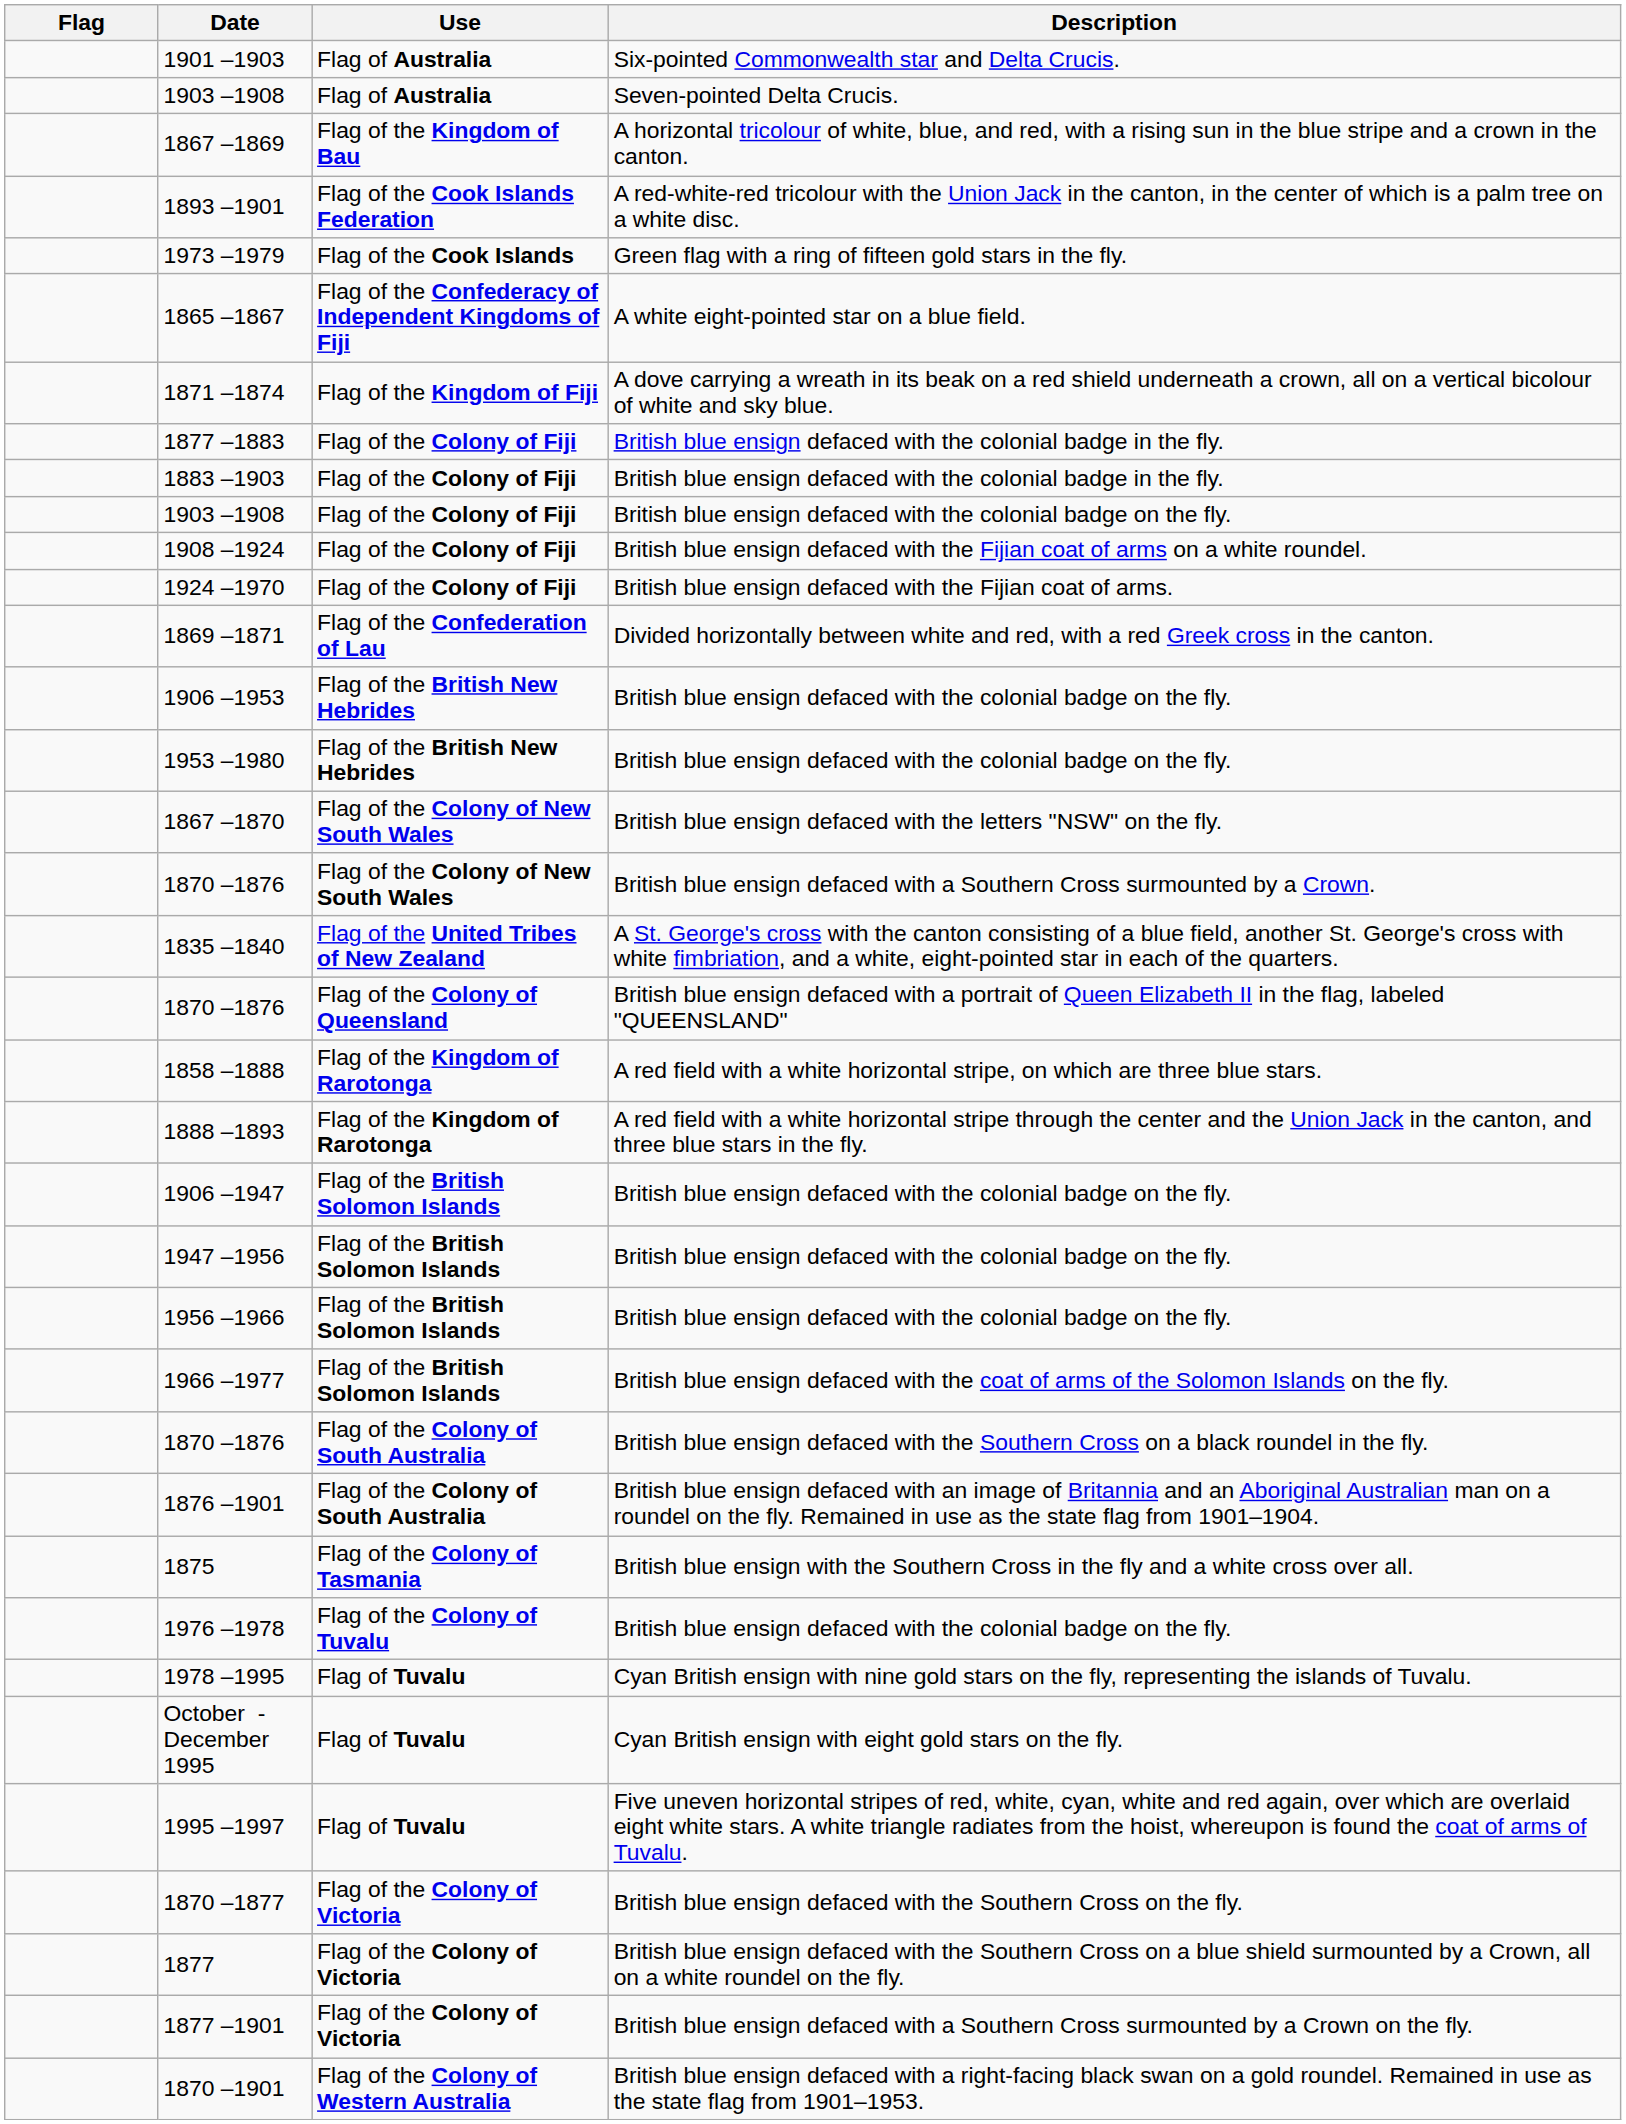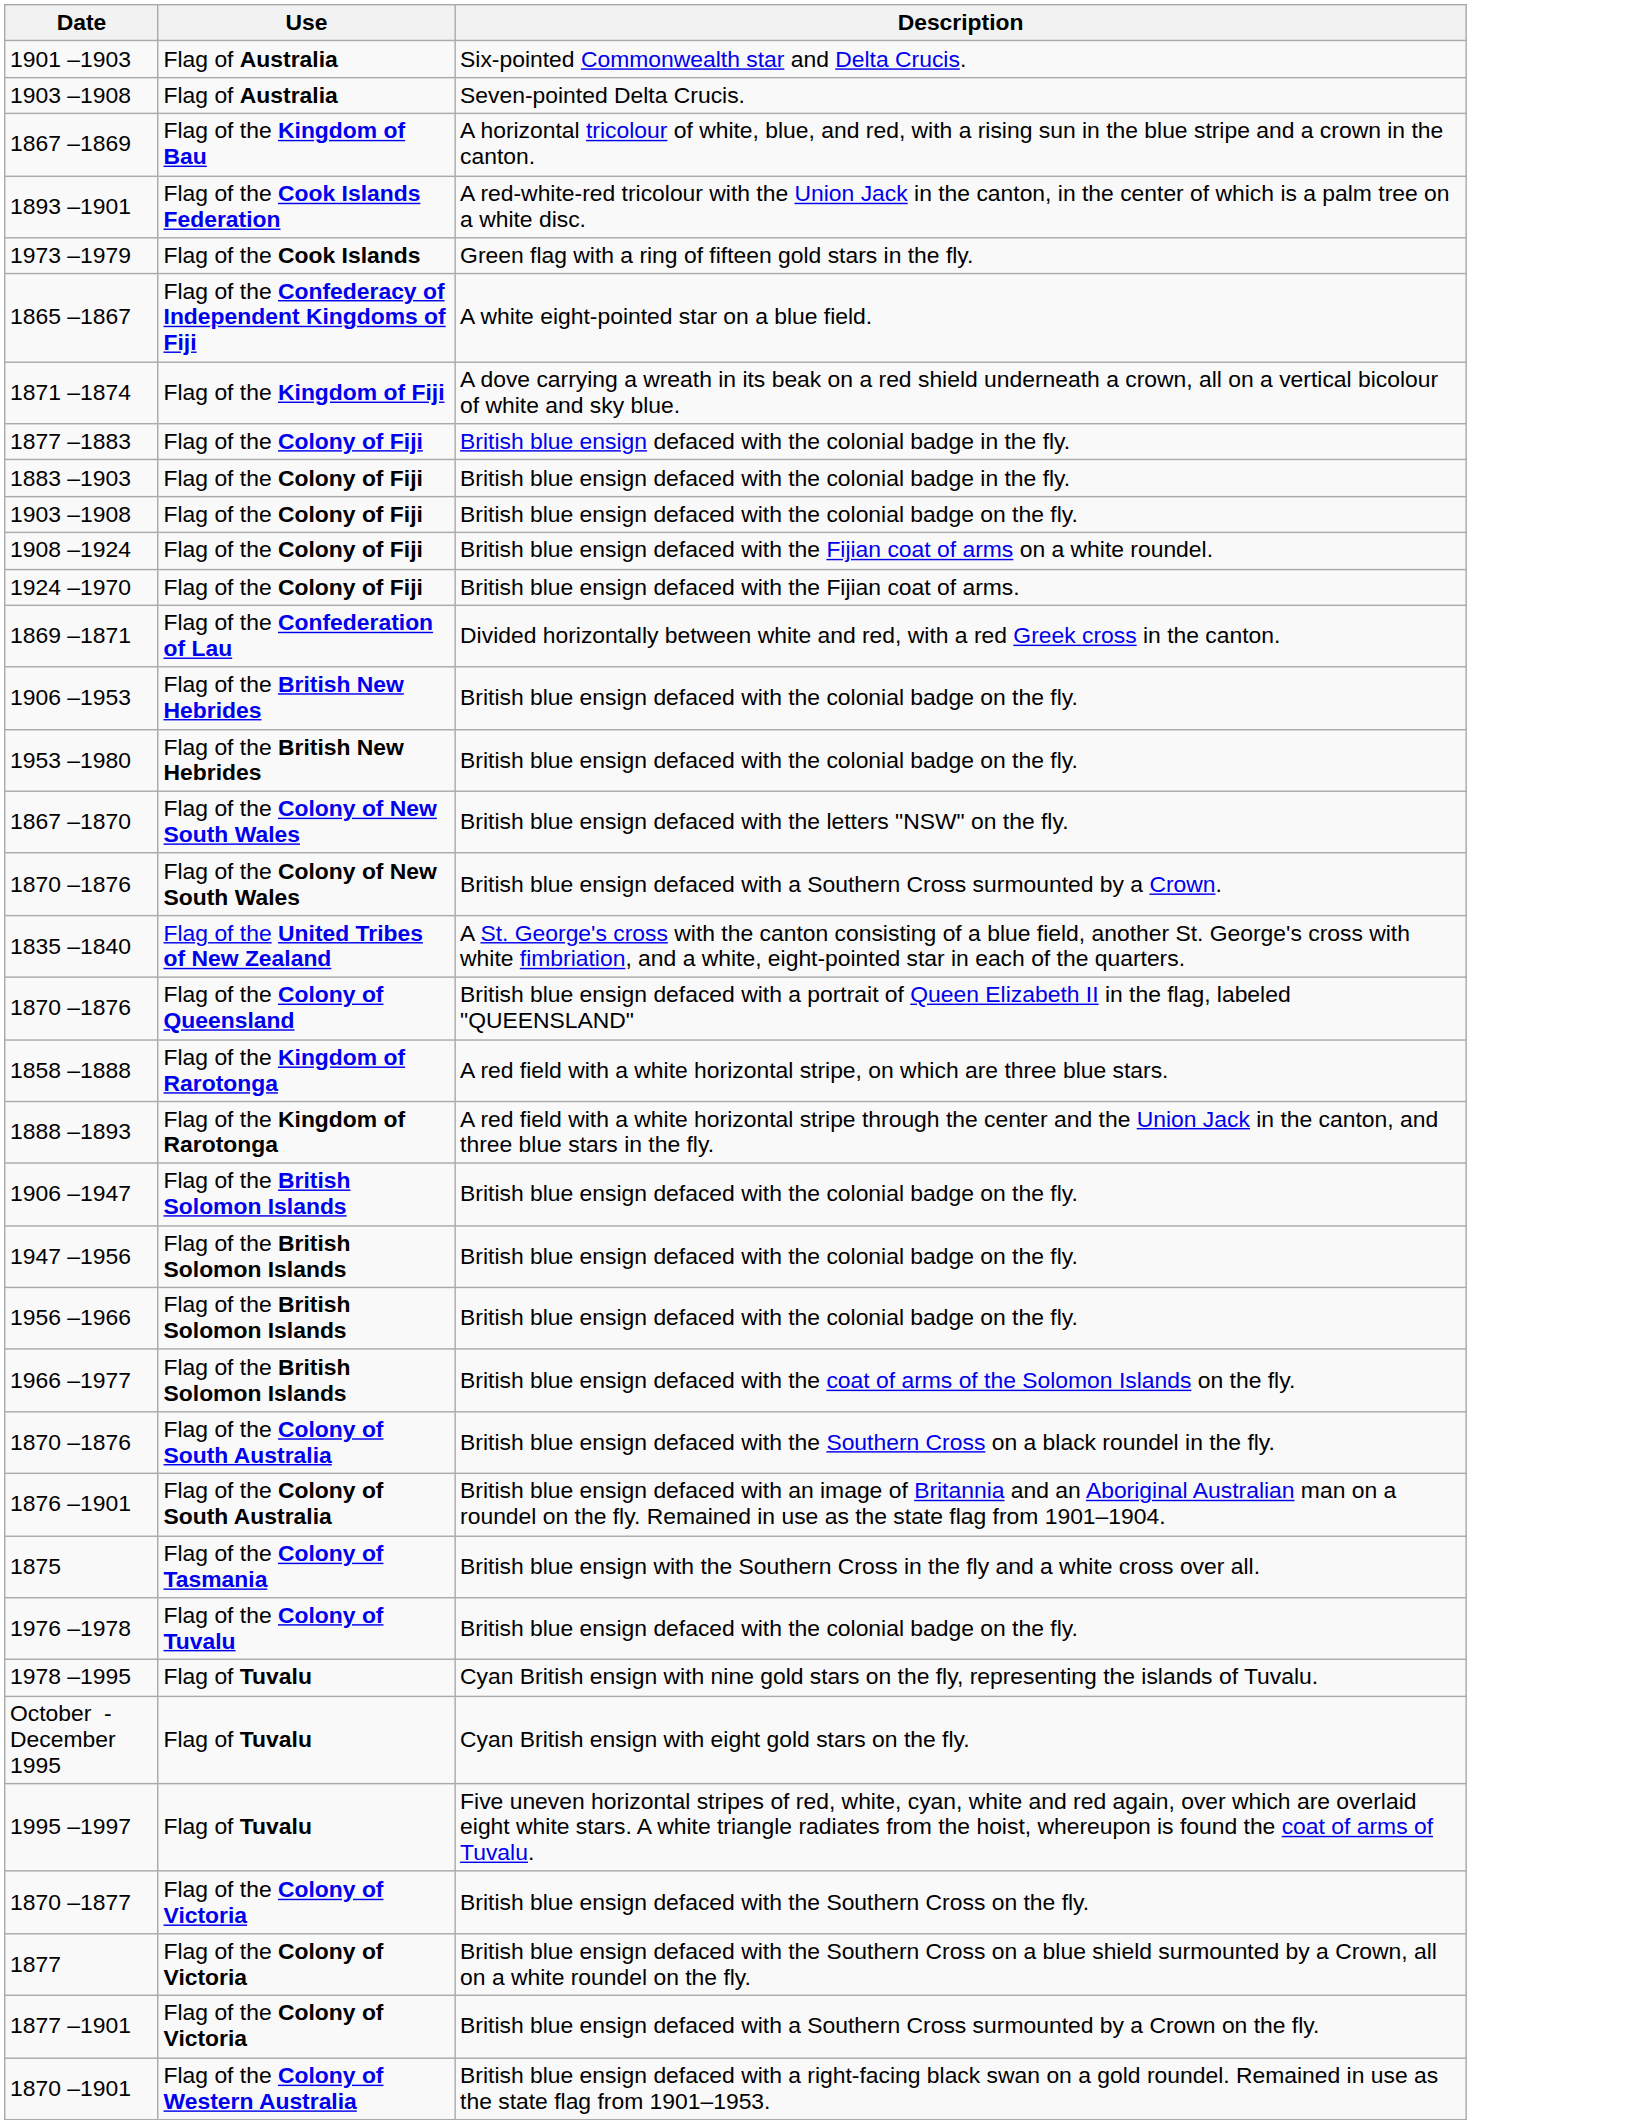- column: Flag
